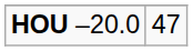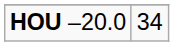HOU –20.0 | column 2: 47 -> 34
